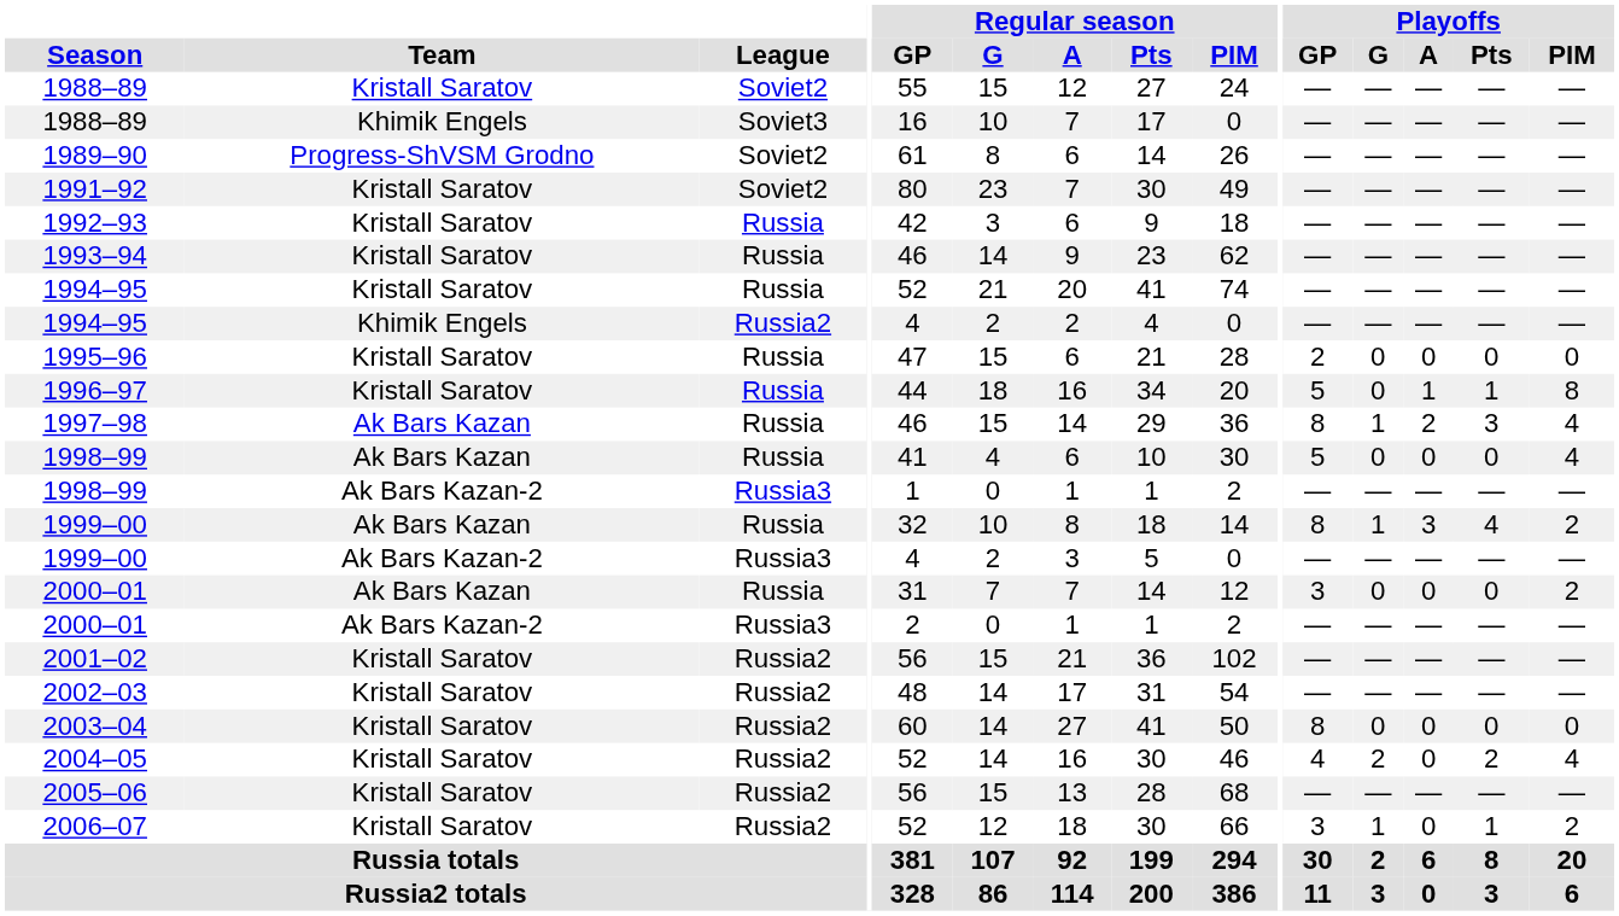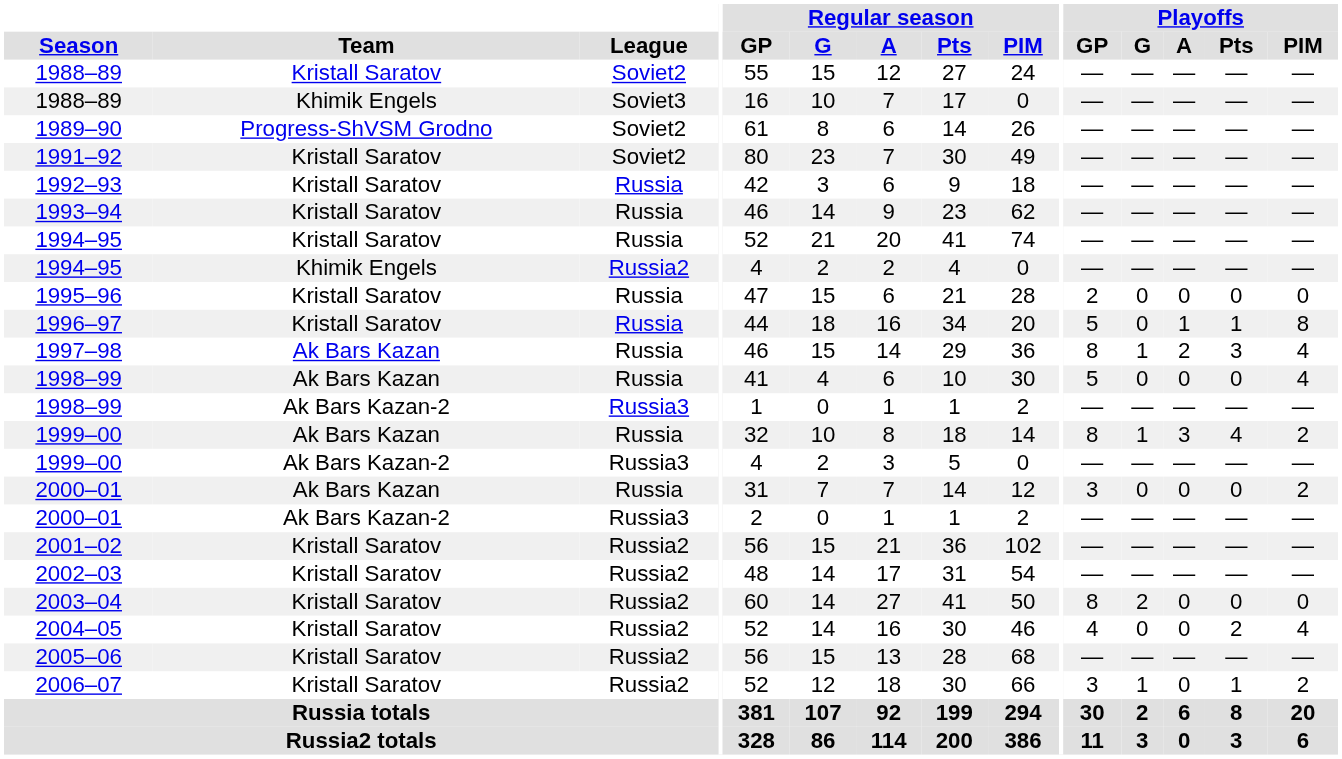2003–04 | Playoffs / G: 0 -> 2
2004–05 | Playoffs / G: 2 -> 0
